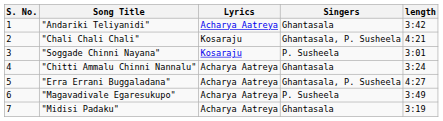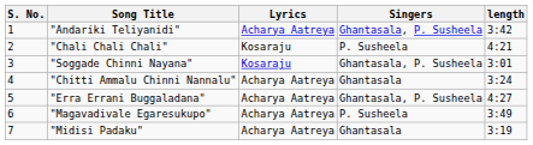"Andariki Teliyanidi" | Singers: Ghantasala -> Ghantasala, P. Susheela
"Chali Chali Chali" | Singers: Ghantasala, P. Susheela -> P. Susheela
"Soggade Chinni Nayana" | Singers: P. Susheela -> Ghantasala, P. Susheela
